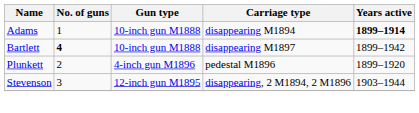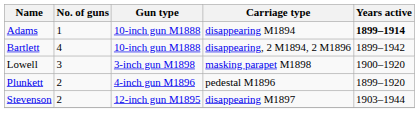Bartlett | No. of guns: bold -> normal
Bartlett | Carriage type: disappearing M1897 -> disappearing, 2 M1894, 2 M1896
+ row: Lowell | 3 | 3-inch gun M1898 | masking parapet M1898 | 1900–1920
Stevenson | No. of guns: 3 -> 2
Stevenson | Carriage type: disappearing, 2 M1894, 2 M1896 -> disappearing M1897
